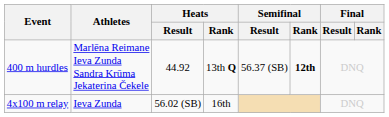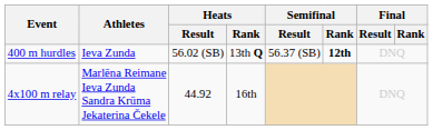400 m hurdles | Athletes: Marlēna Reimane Ieva Zunda Sandra Krūma Jekaterina Čekele -> Ieva Zunda
400 m hurdles | Heats / Result: 44.92 -> 56.02 (SB)
4x100 m relay | Athletes: Ieva Zunda -> Marlēna Reimane Ieva Zunda Sandra Krūma Jekaterina Čekele
4x100 m relay | Heats / Result: 56.02 (SB) -> 44.92
